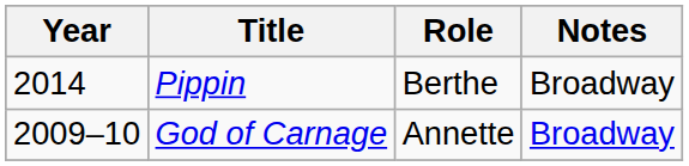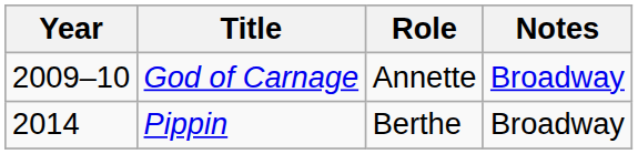rows swapped: God of Carnage <-> Pippin
